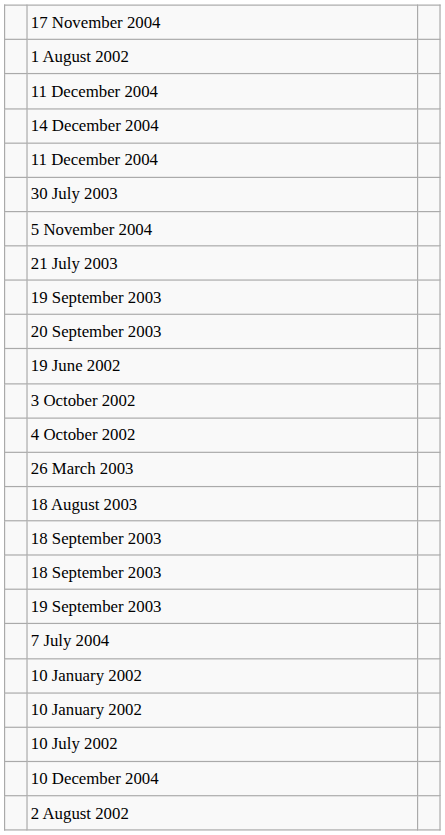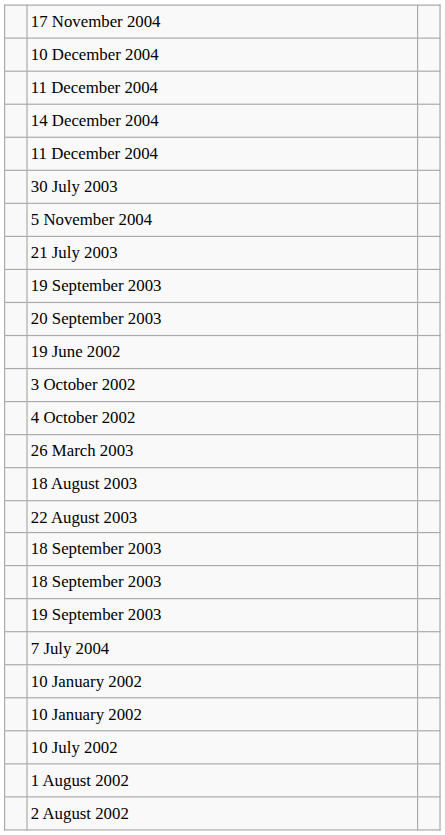rows swapped: 10 December 2004 <-> 1 August 2002
+ row: 22 August 2003
